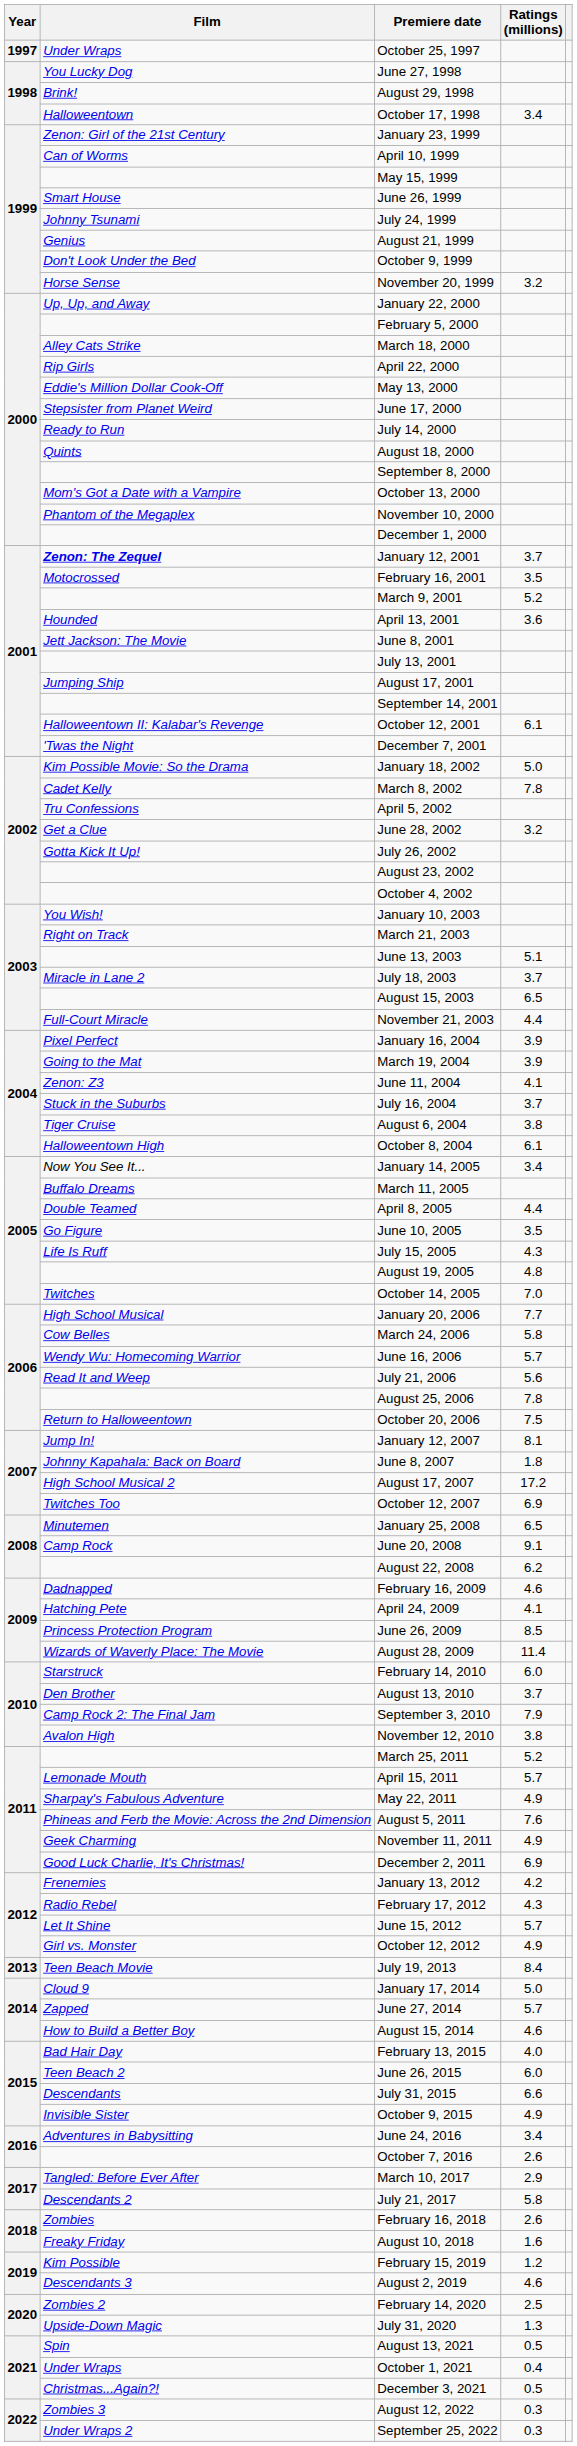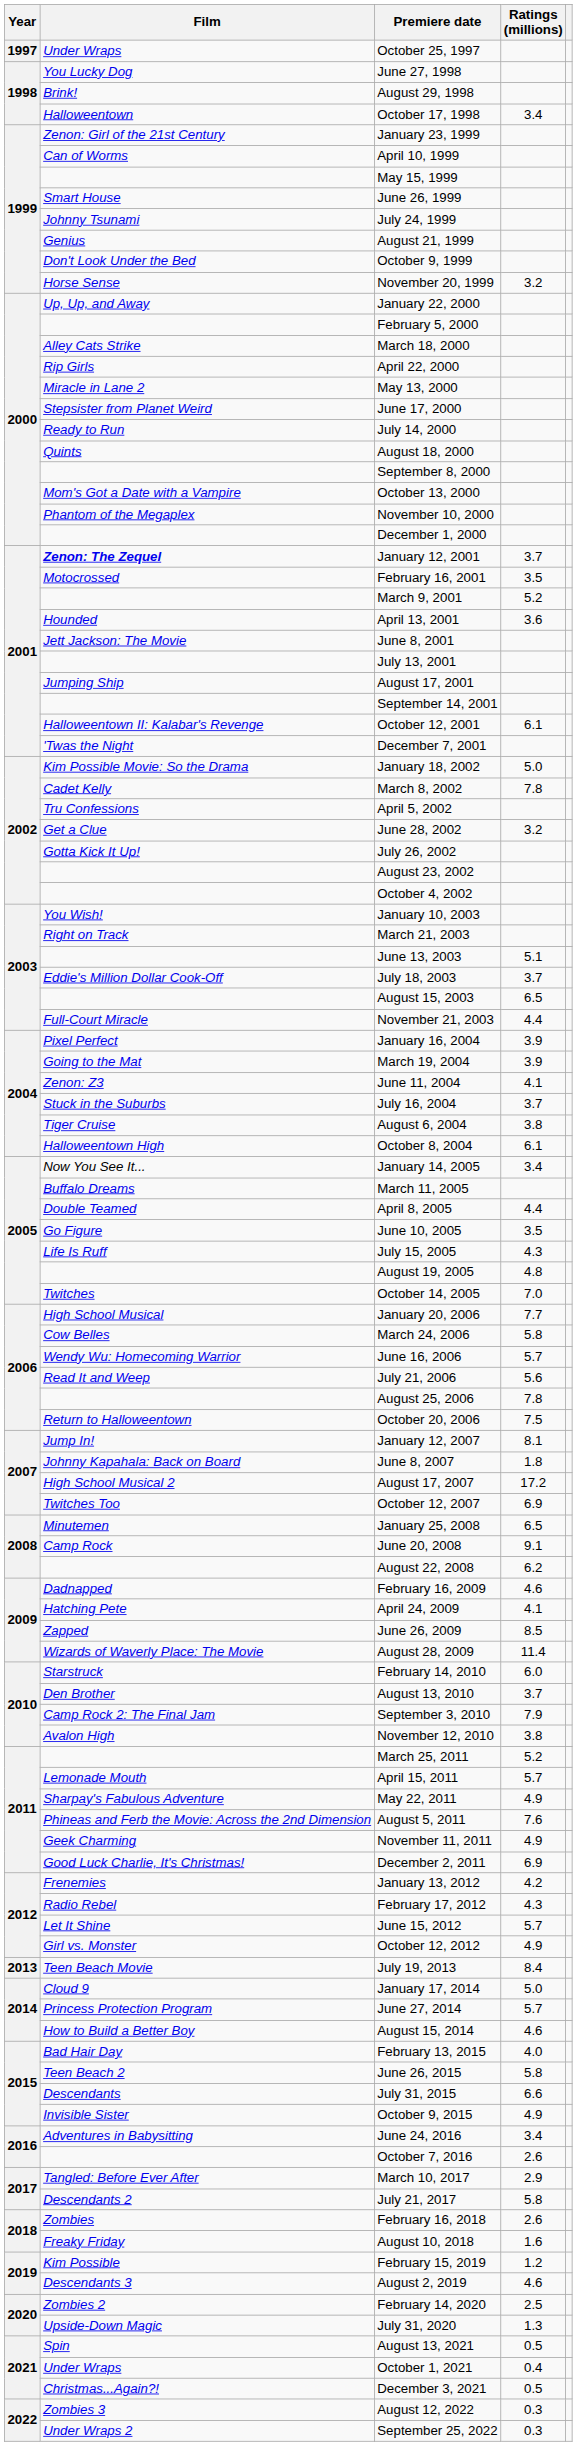May 13, 2000 | Film: Eddie's Million Dollar Cook-Off -> Miracle in Lane 2
July 18, 2003 | Film: Miracle in Lane 2 -> Eddie's Million Dollar Cook-Off
June 26, 2009 | Film: Princess Protection Program -> Zapped
June 27, 2014 | Film: Zapped -> Princess Protection Program
June 26, 2015 | Ratings (millions): 6.0 -> 5.8
